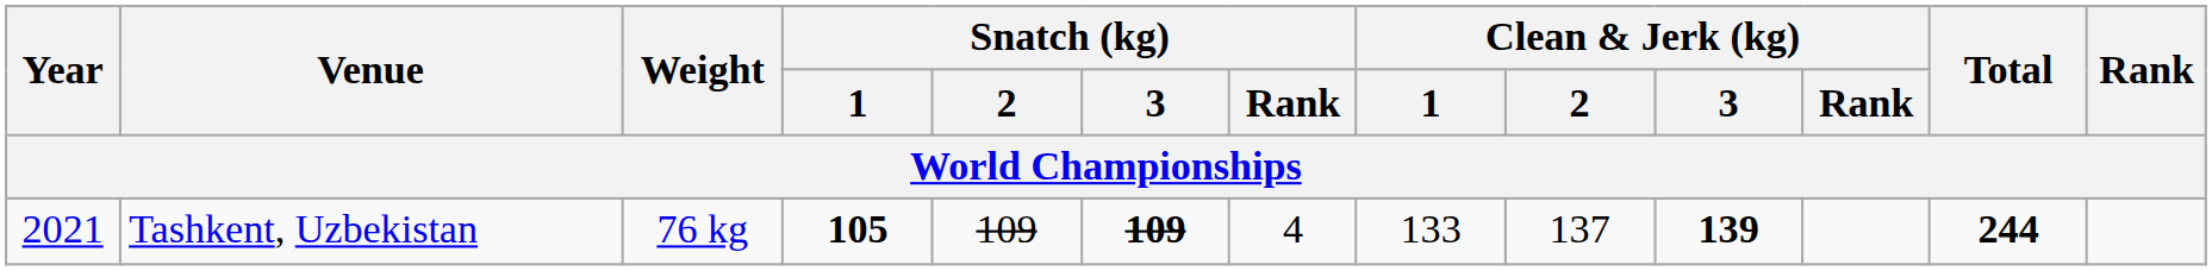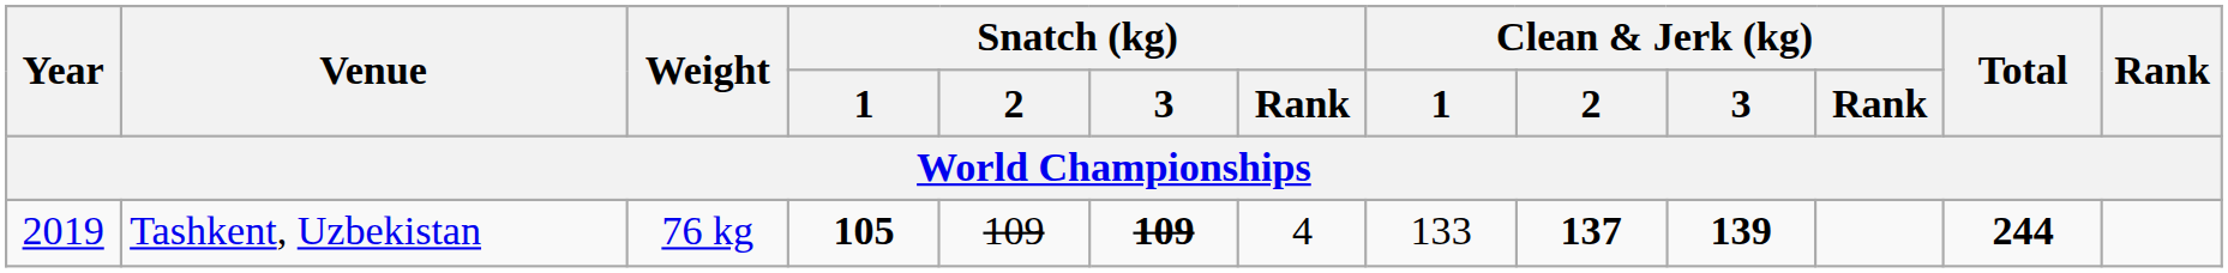Tashkent, Uzbekistan | Year: 2021 -> 2019
Tashkent, Uzbekistan | Clean & Jerk (kg) / 2: normal -> bold
